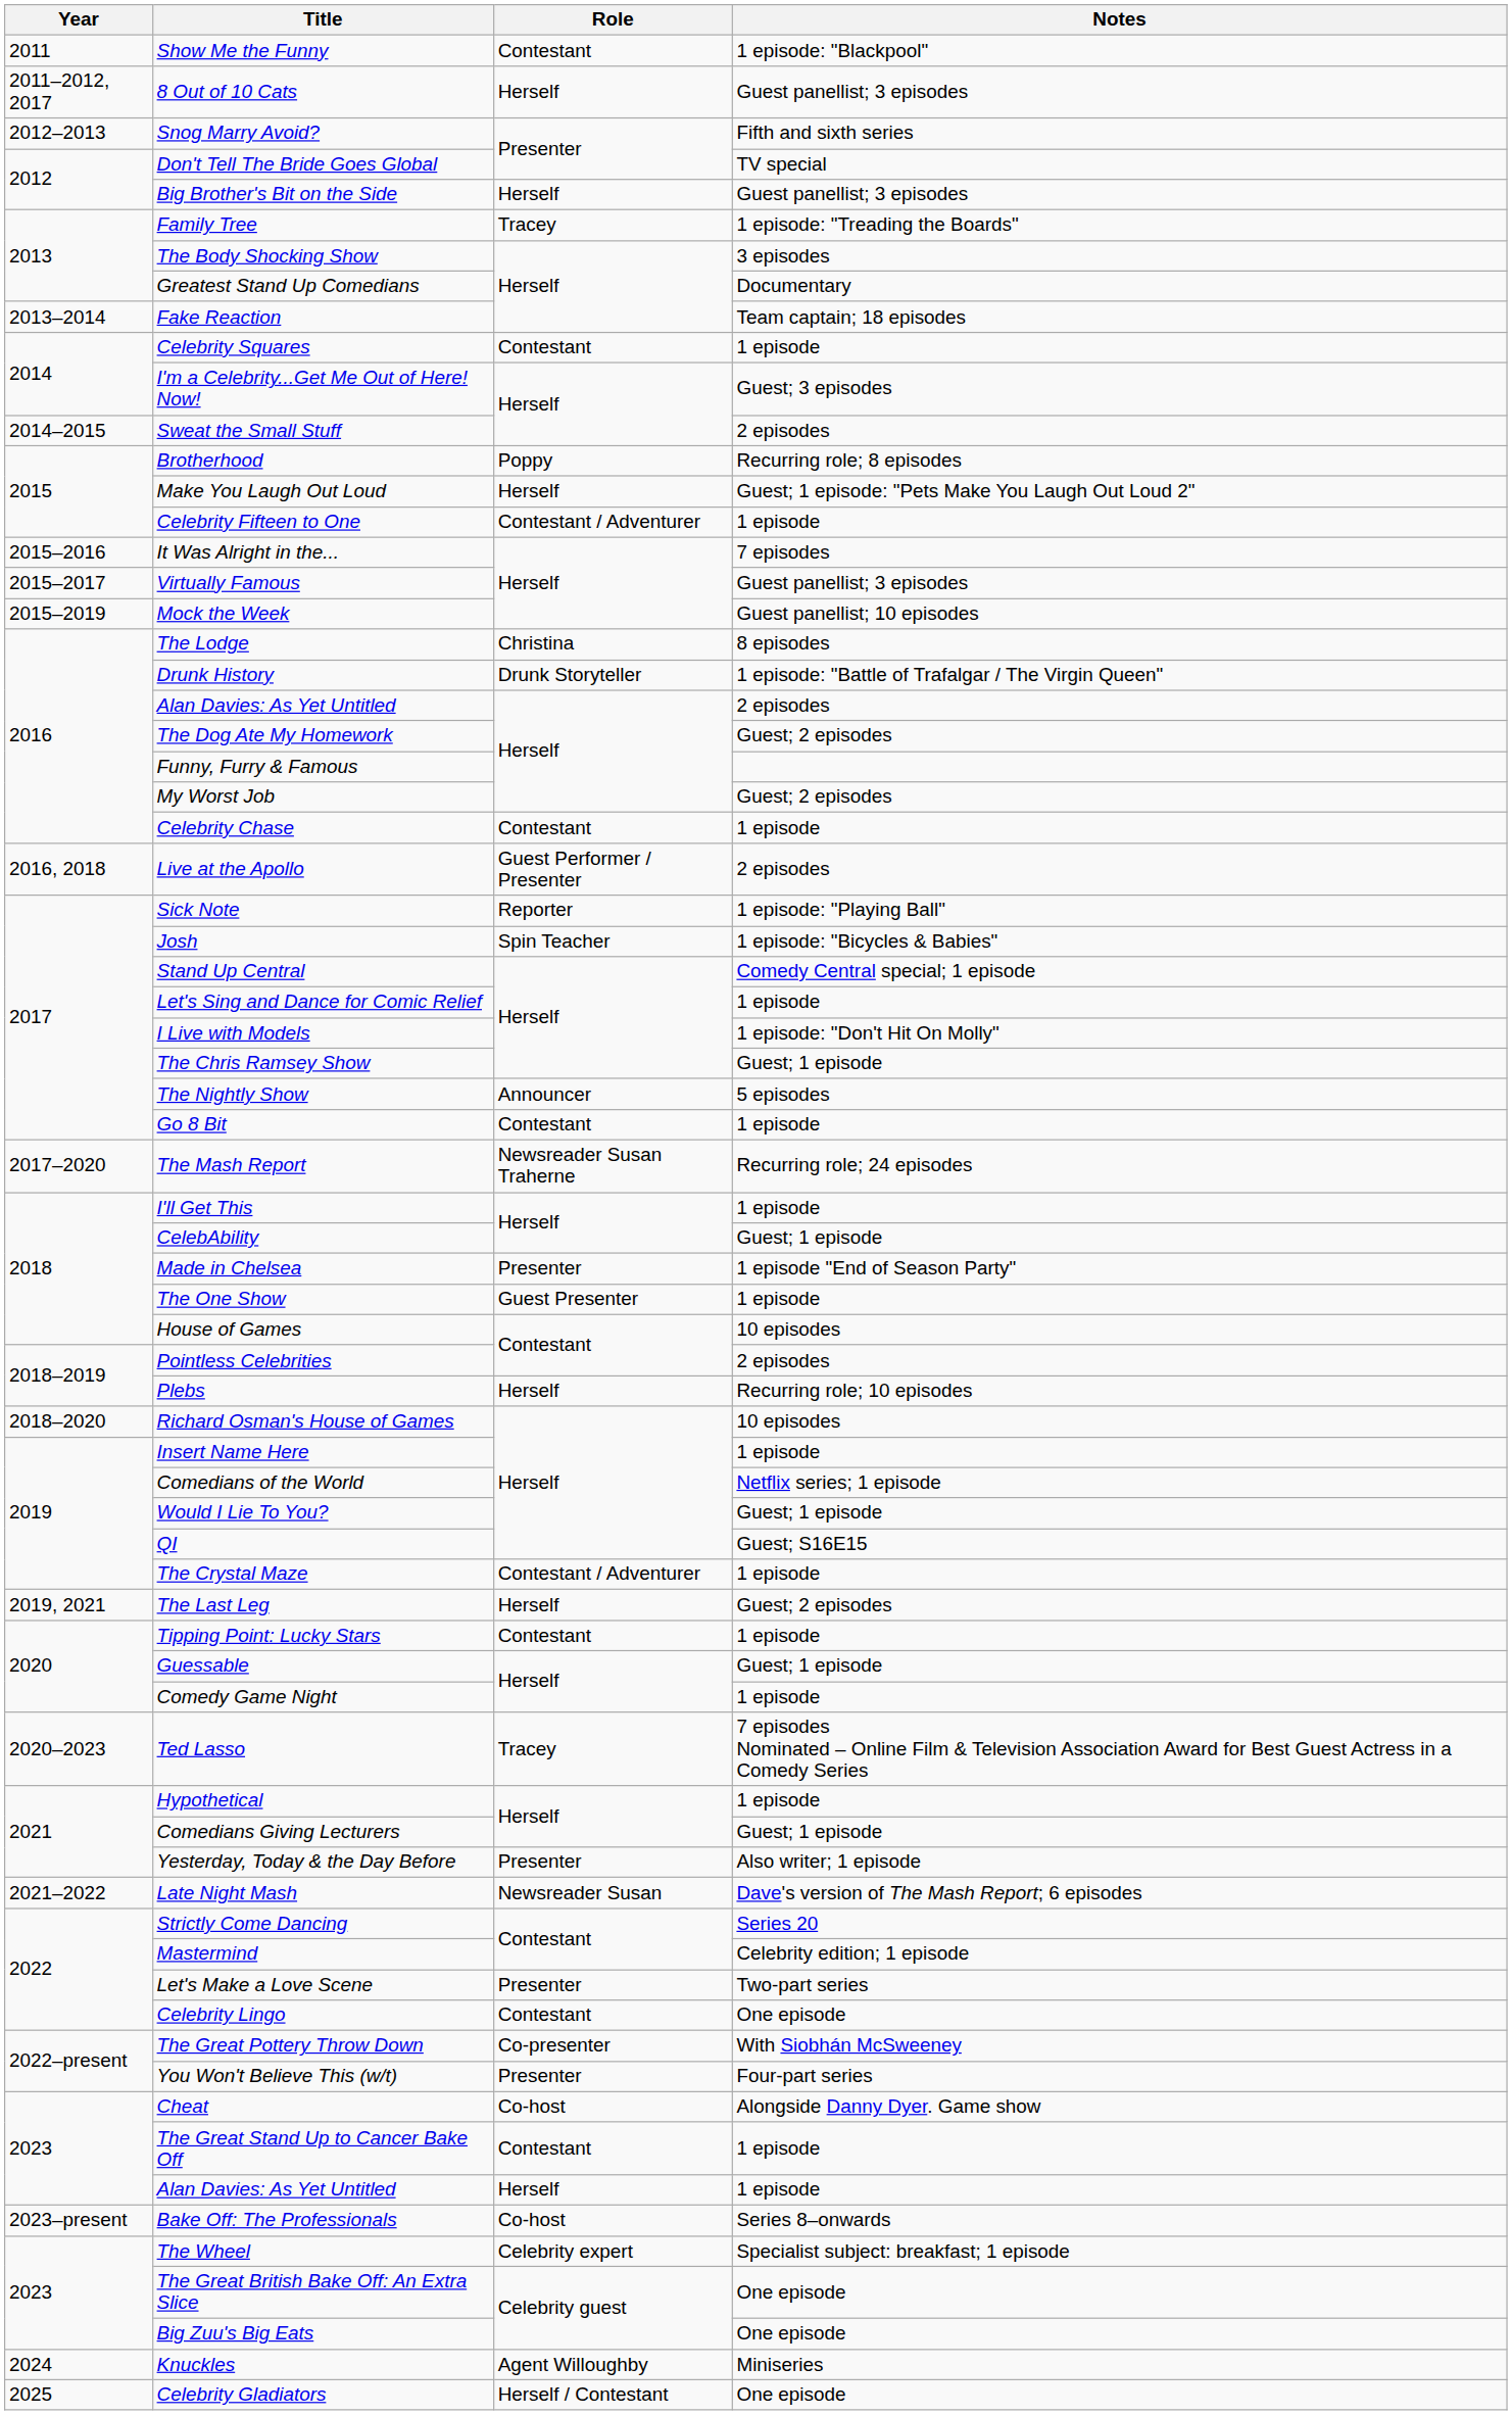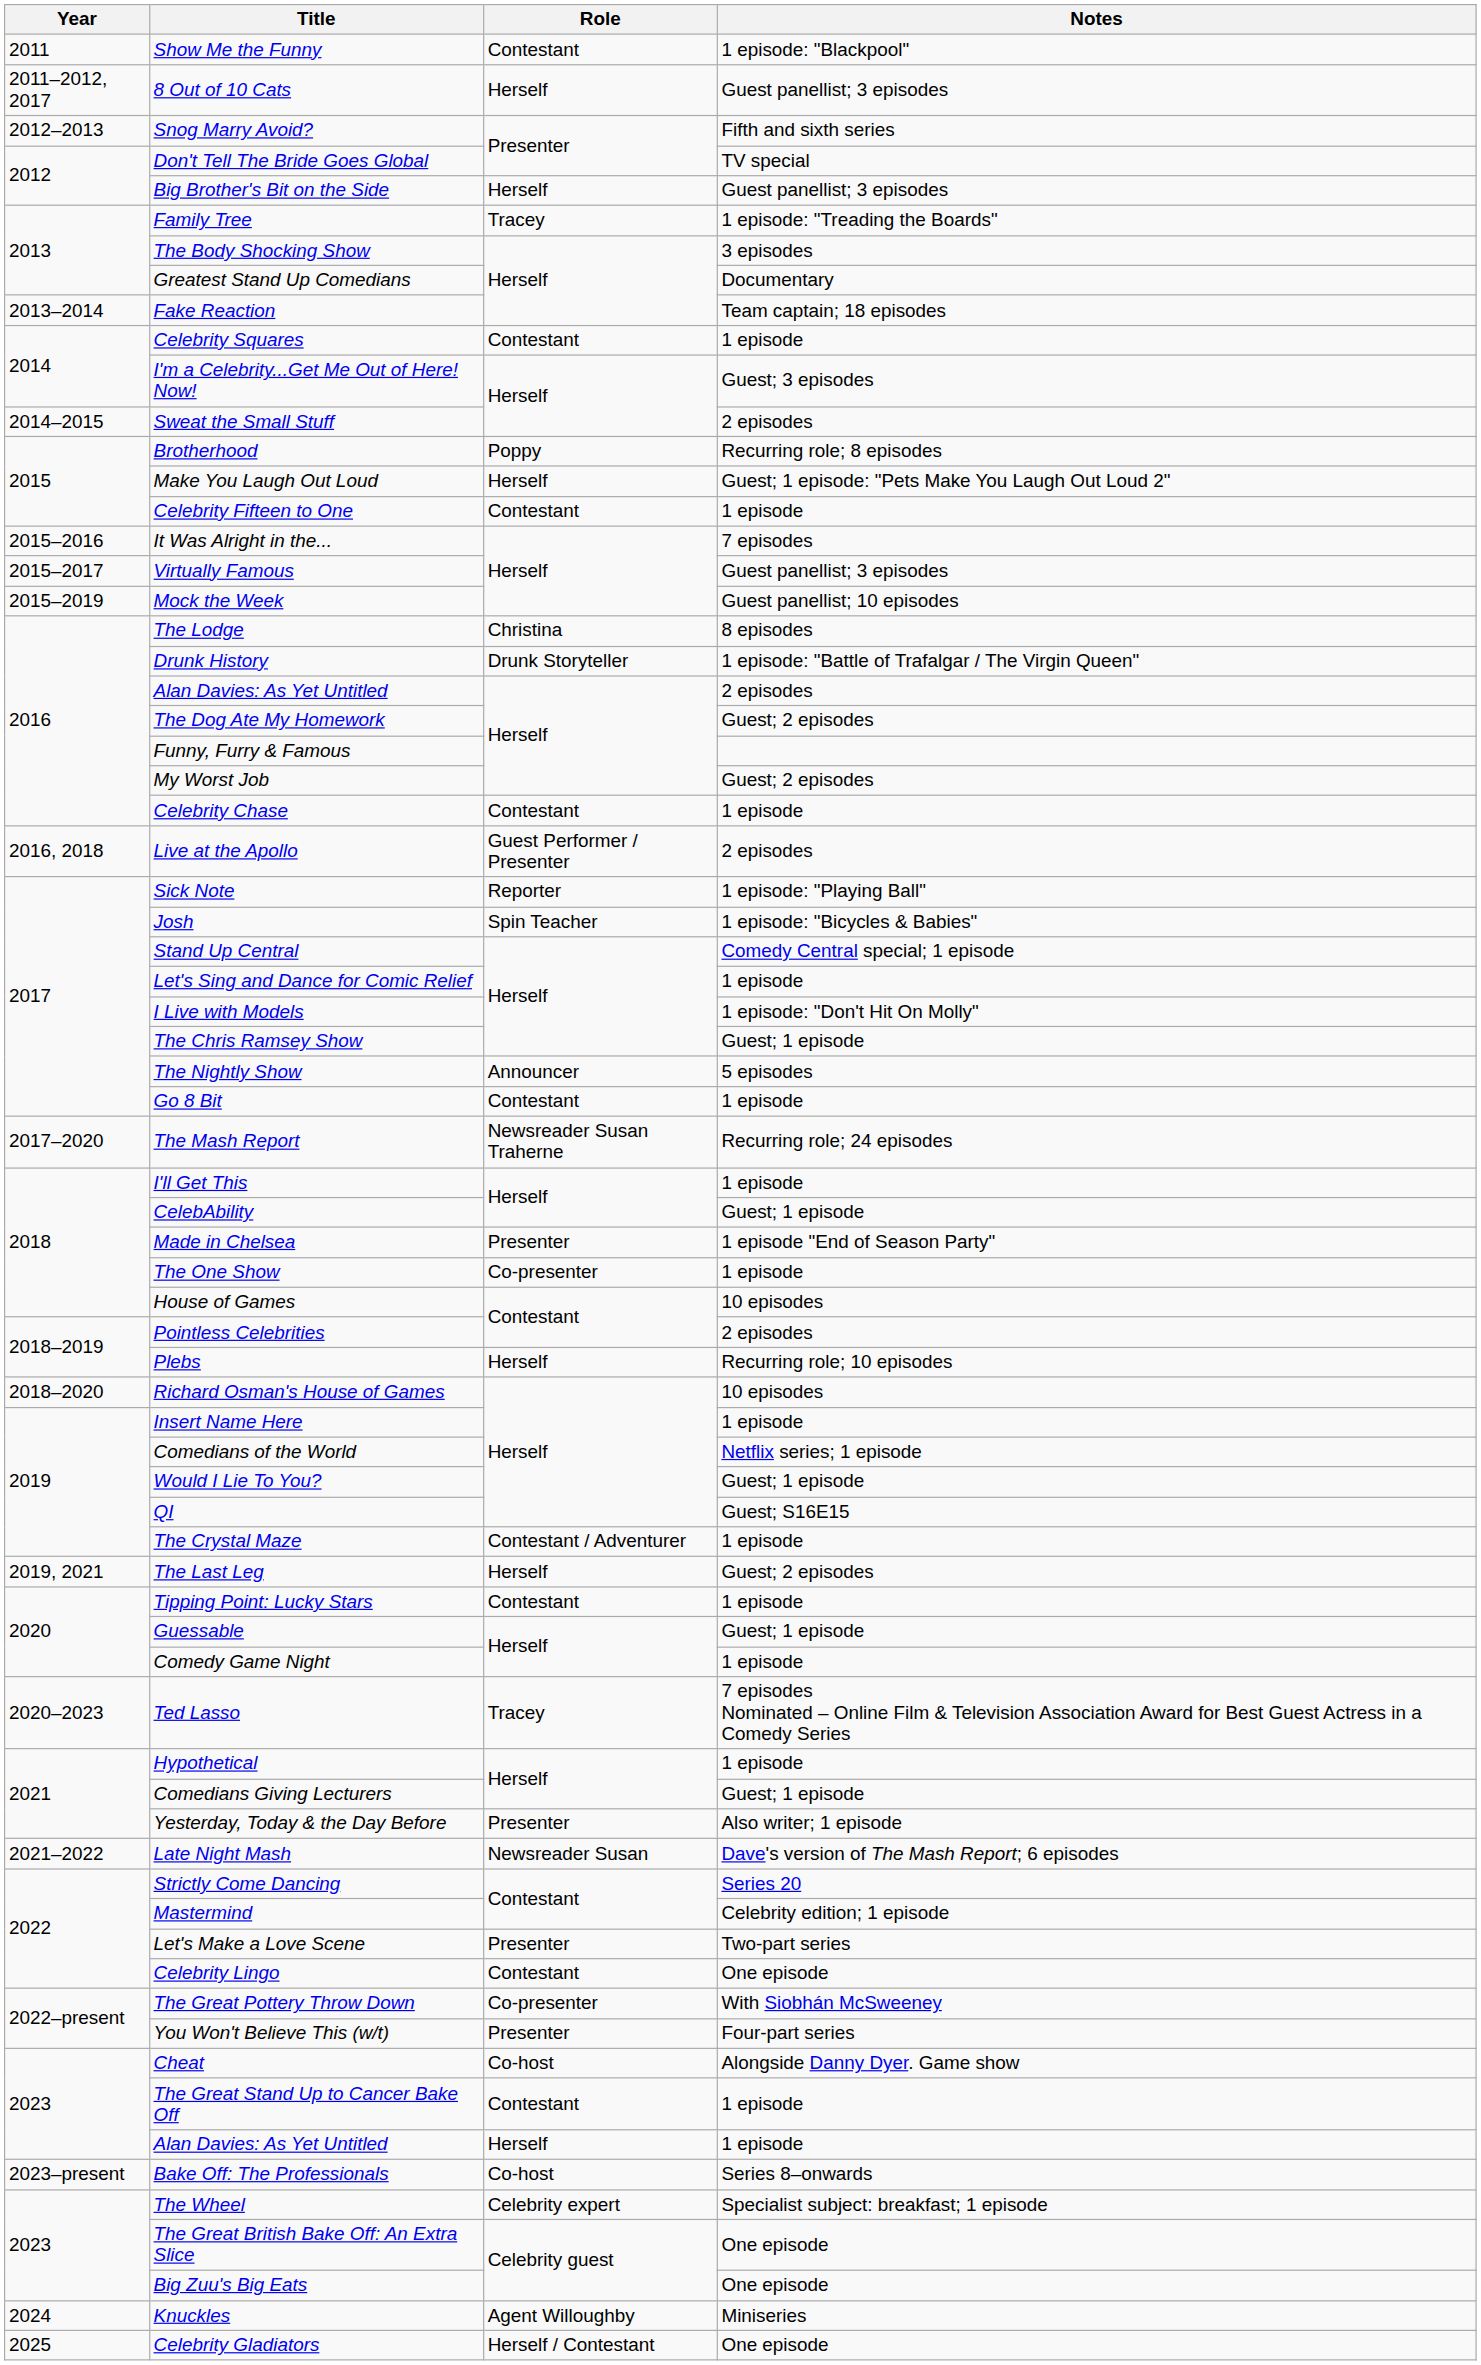Celebrity Fifteen to One | Role: Contestant / Adventurer -> Contestant
The One Show | Role: Guest Presenter -> Co-presenter
